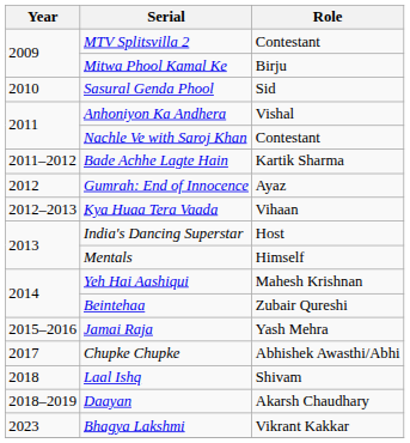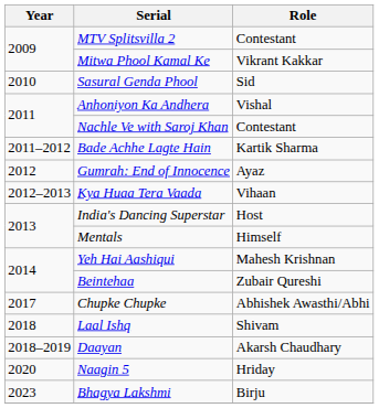Mitwa Phool Kamal Ke | Role: Birju -> Vikrant Kakkar
- row: 2015–2016 | Jamai Raja | Yash Mehra
+ row: 2020 | Naagin 5 | Hriday
Bhagya Lakshmi | Role: Vikrant Kakkar -> Birju
